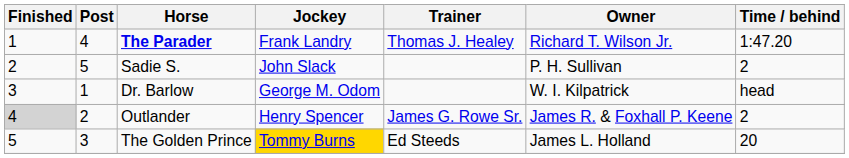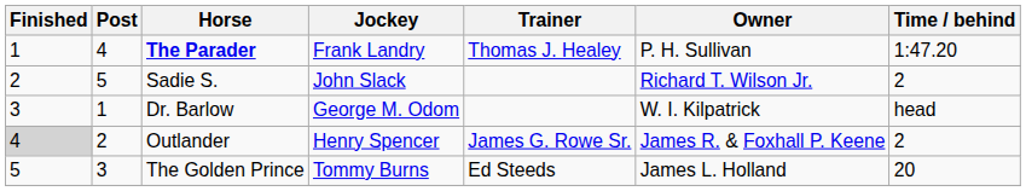The Parader | Owner: Richard T. Wilson Jr. -> P. H. Sullivan
Sadie S. | Owner: P. H. Sullivan -> Richard T. Wilson Jr.
The Golden Prince | Jockey: gold background -> no background
